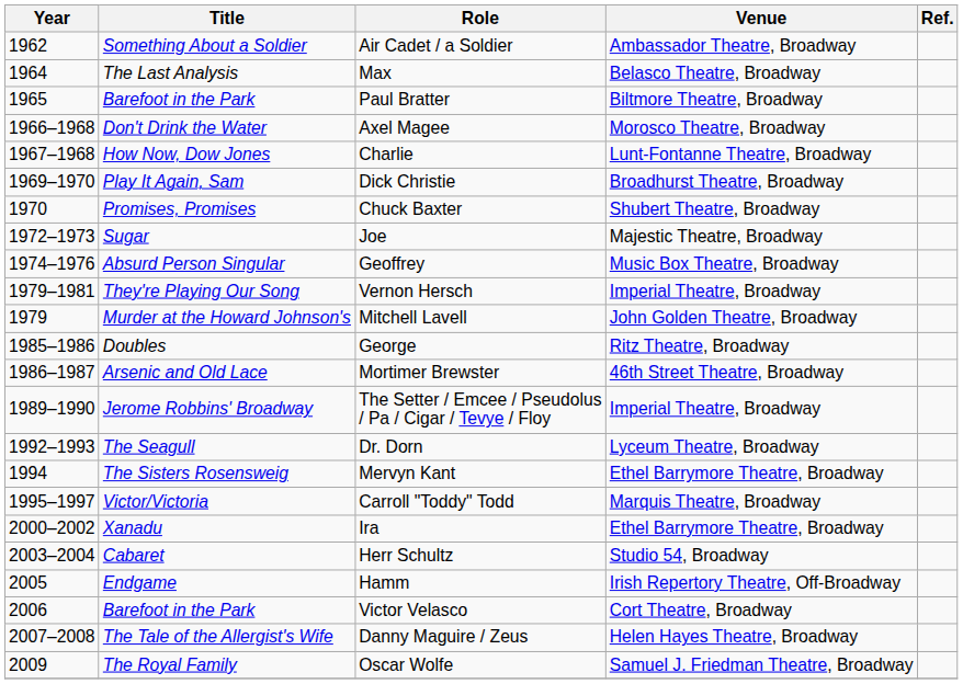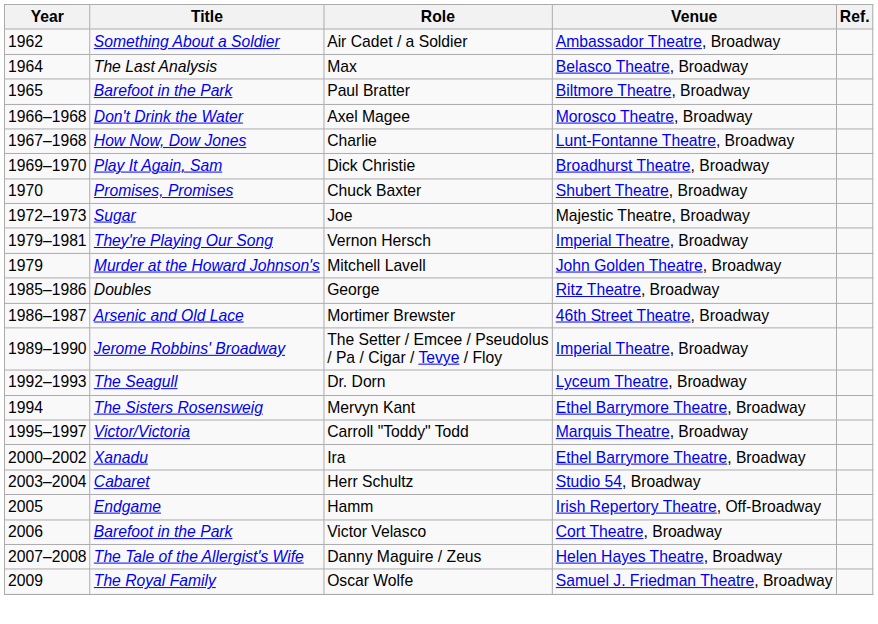- row: 1974–1976 | Absurd Person Singular | Geoffrey | Music Box Theatre, Broadway
